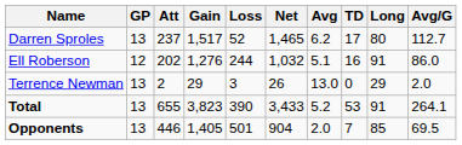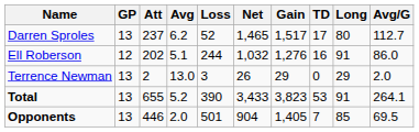columns swapped: Gain <-> Avg
